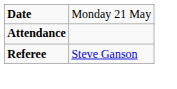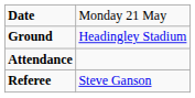+ row: Ground | Headingley Stadium
